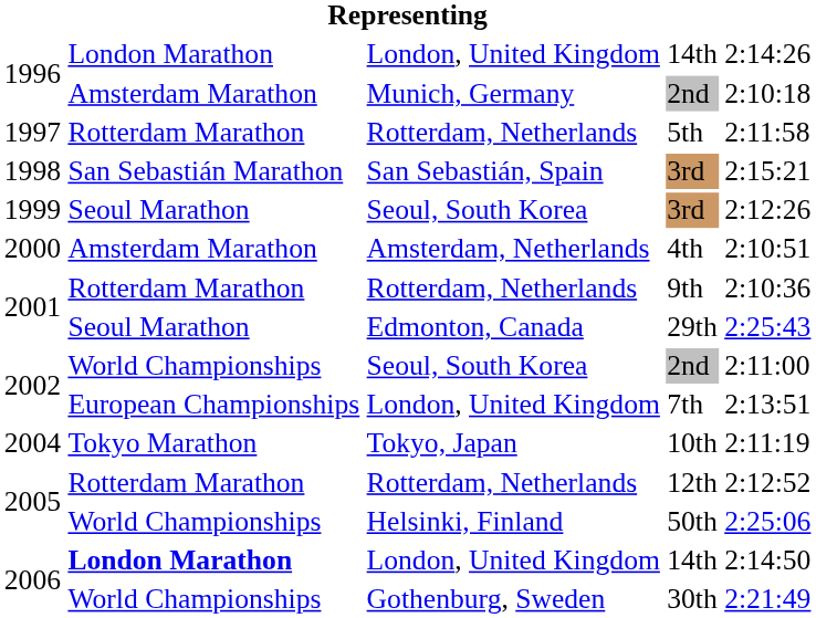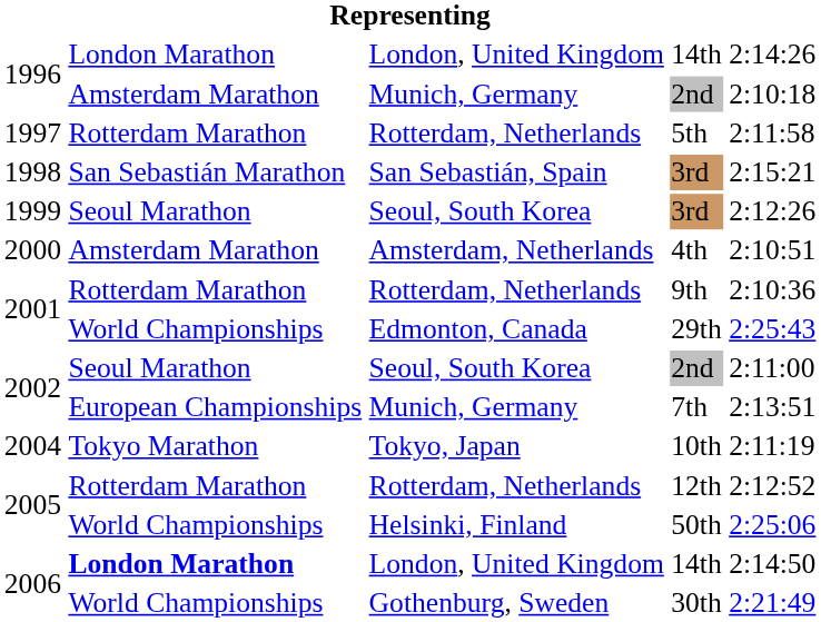29th | column 2: Seoul Marathon -> World Championships
2002 / 2nd | column 2: World Championships -> Seoul Marathon
7th | column 3: London, United Kingdom -> Munich, Germany
